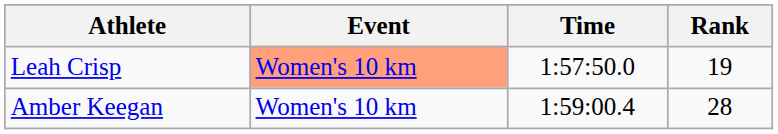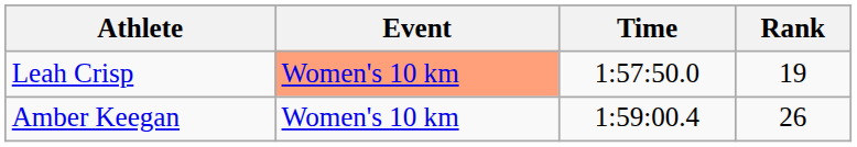Amber Keegan | Rank: 28 -> 26
